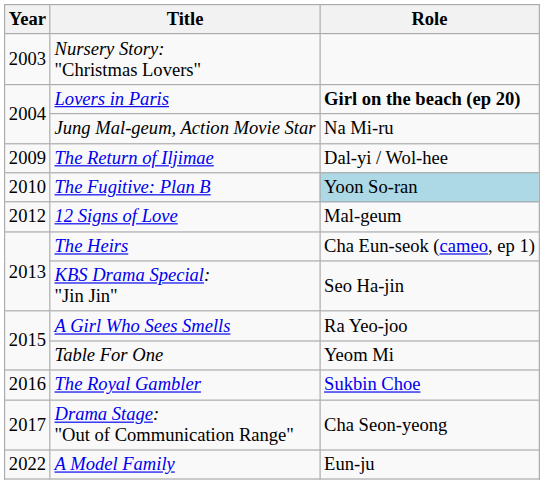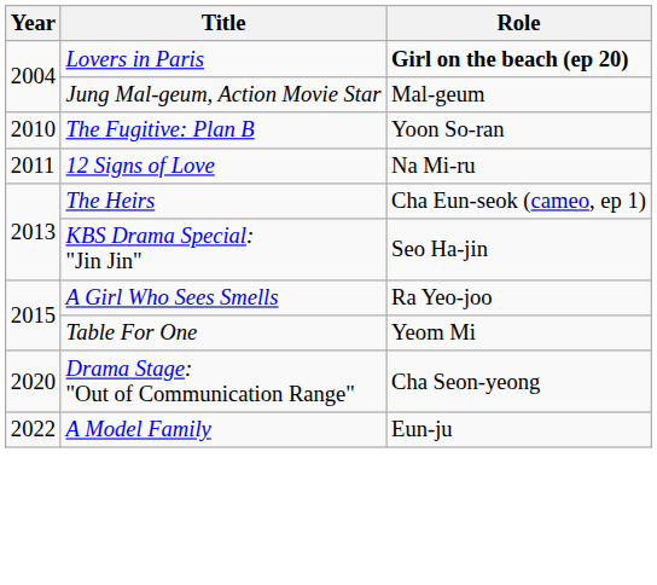- row: 2003 | Nursery Story: "Christmas Lovers"
Jung Mal-geum, Action Movie Star | Role: Na Mi-ru -> Mal-geum
- row: 2009 | The Return of Iljimae | Dal-yi / Wol-hee
The Fugitive: Plan B | Role: lightblue background -> no background
12 Signs of Love | Year: 2012 -> 2011
12 Signs of Love | Role: Mal-geum -> Na Mi-ru
- row: 2016 | The Royal Gambler | Sukbin Choe
Drama Stage: "Out of Communication Range" | Year: 2017 -> 2020
